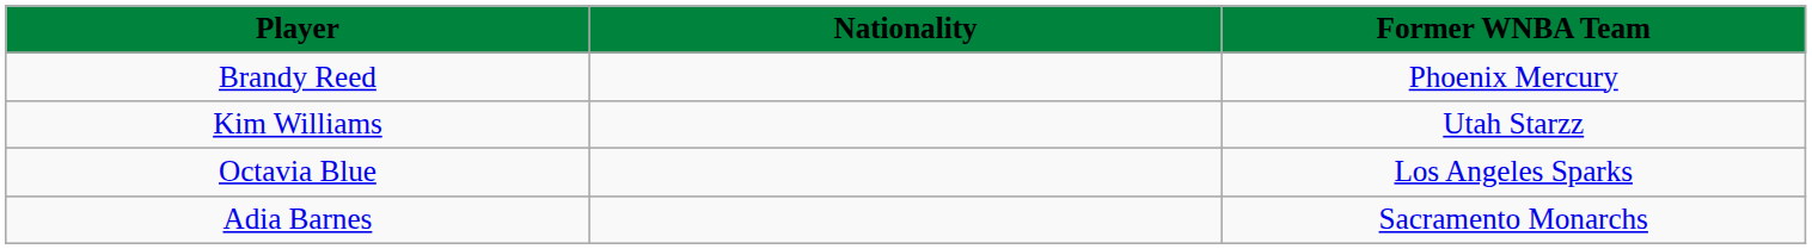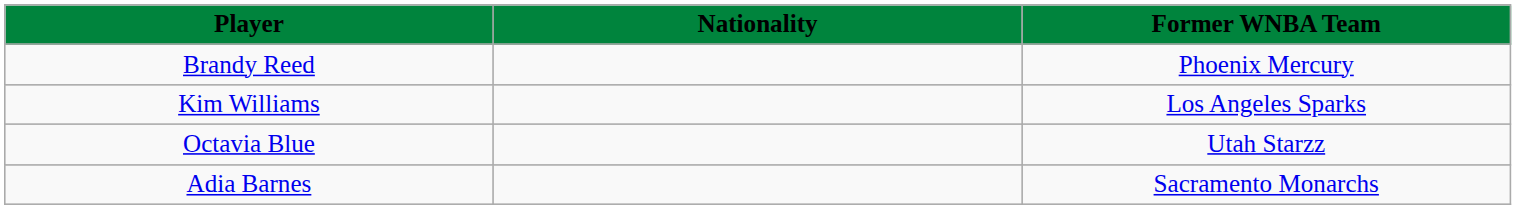Kim Williams | Former WNBA Team: Utah Starzz -> Los Angeles Sparks
Octavia Blue | Former WNBA Team: Los Angeles Sparks -> Utah Starzz
